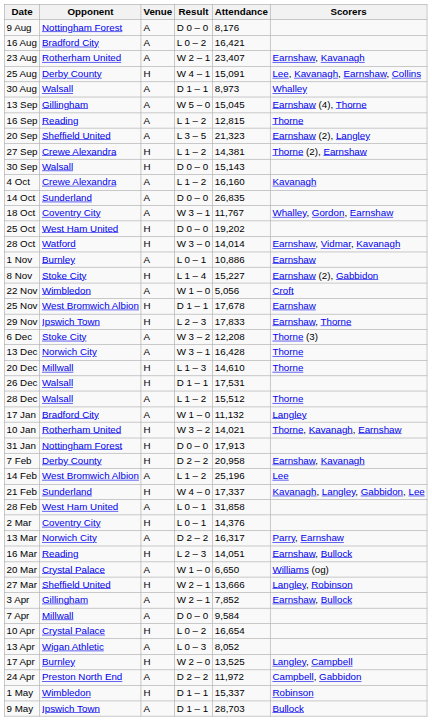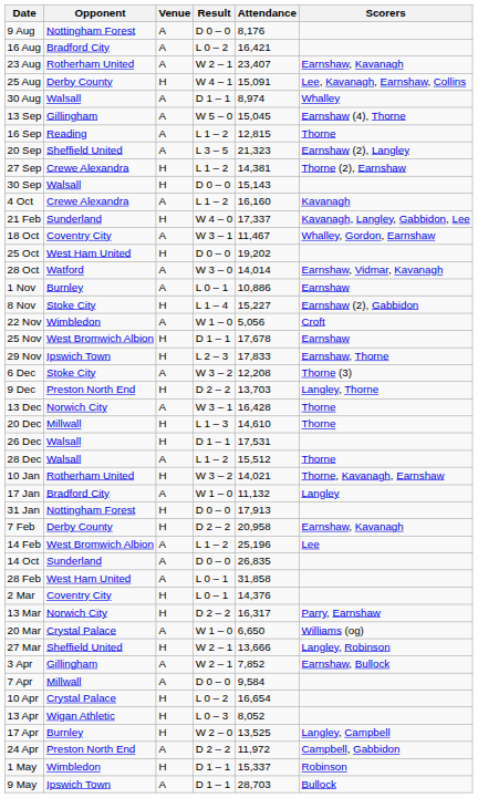30 Aug | Attendance: 8,973 -> 8,974
rows swapped: 14 Oct <-> 21 Feb
18 Oct | Attendance: 11,767 -> 11,467
28 Oct | Venue: H -> A
+ row: 9 Dec | Preston North End | H | D 2 – 2 | 13,703 | Langley, Thorne
rows swapped: 10 Jan <-> 17 Jan
13 Mar | Venue: A -> H
- row: 16 Mar | Reading | H | L 2 – 3 | 14,051 | Earnshaw, Bullock
13 Apr | Venue: A -> H
